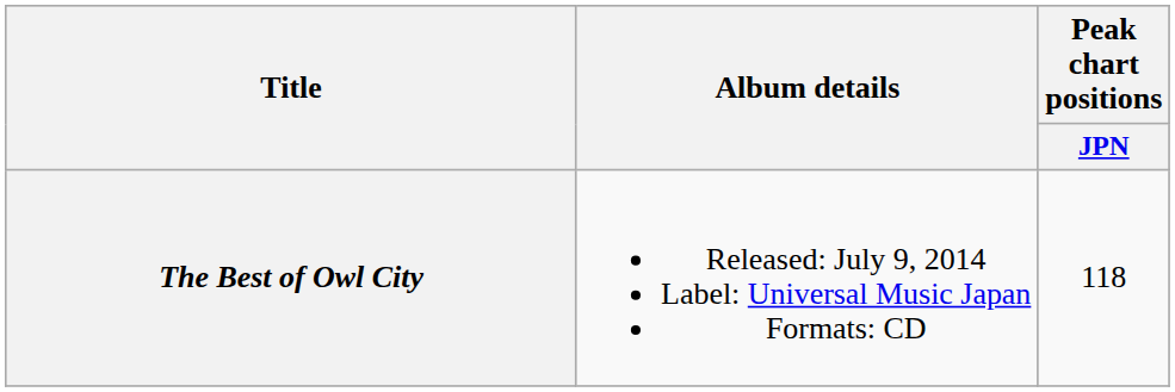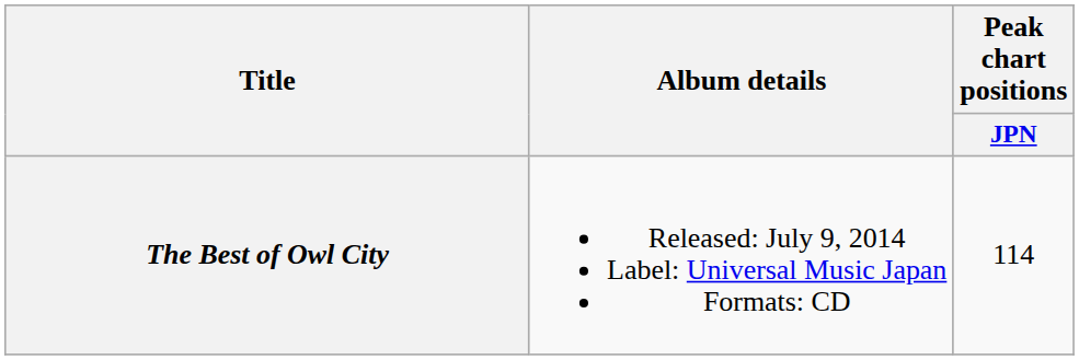The Best of Owl City | Peak chart positions / JPN: 118 -> 114
